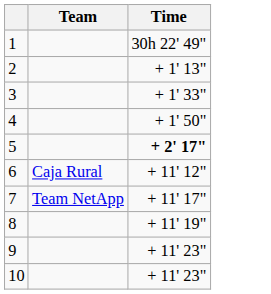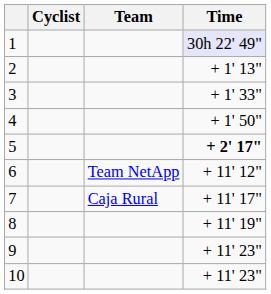+ column: Cyclist
1 | Time: no background -> lavender background
6 | Team: Caja Rural -> Team NetApp
7 | Team: Team NetApp -> Caja Rural
